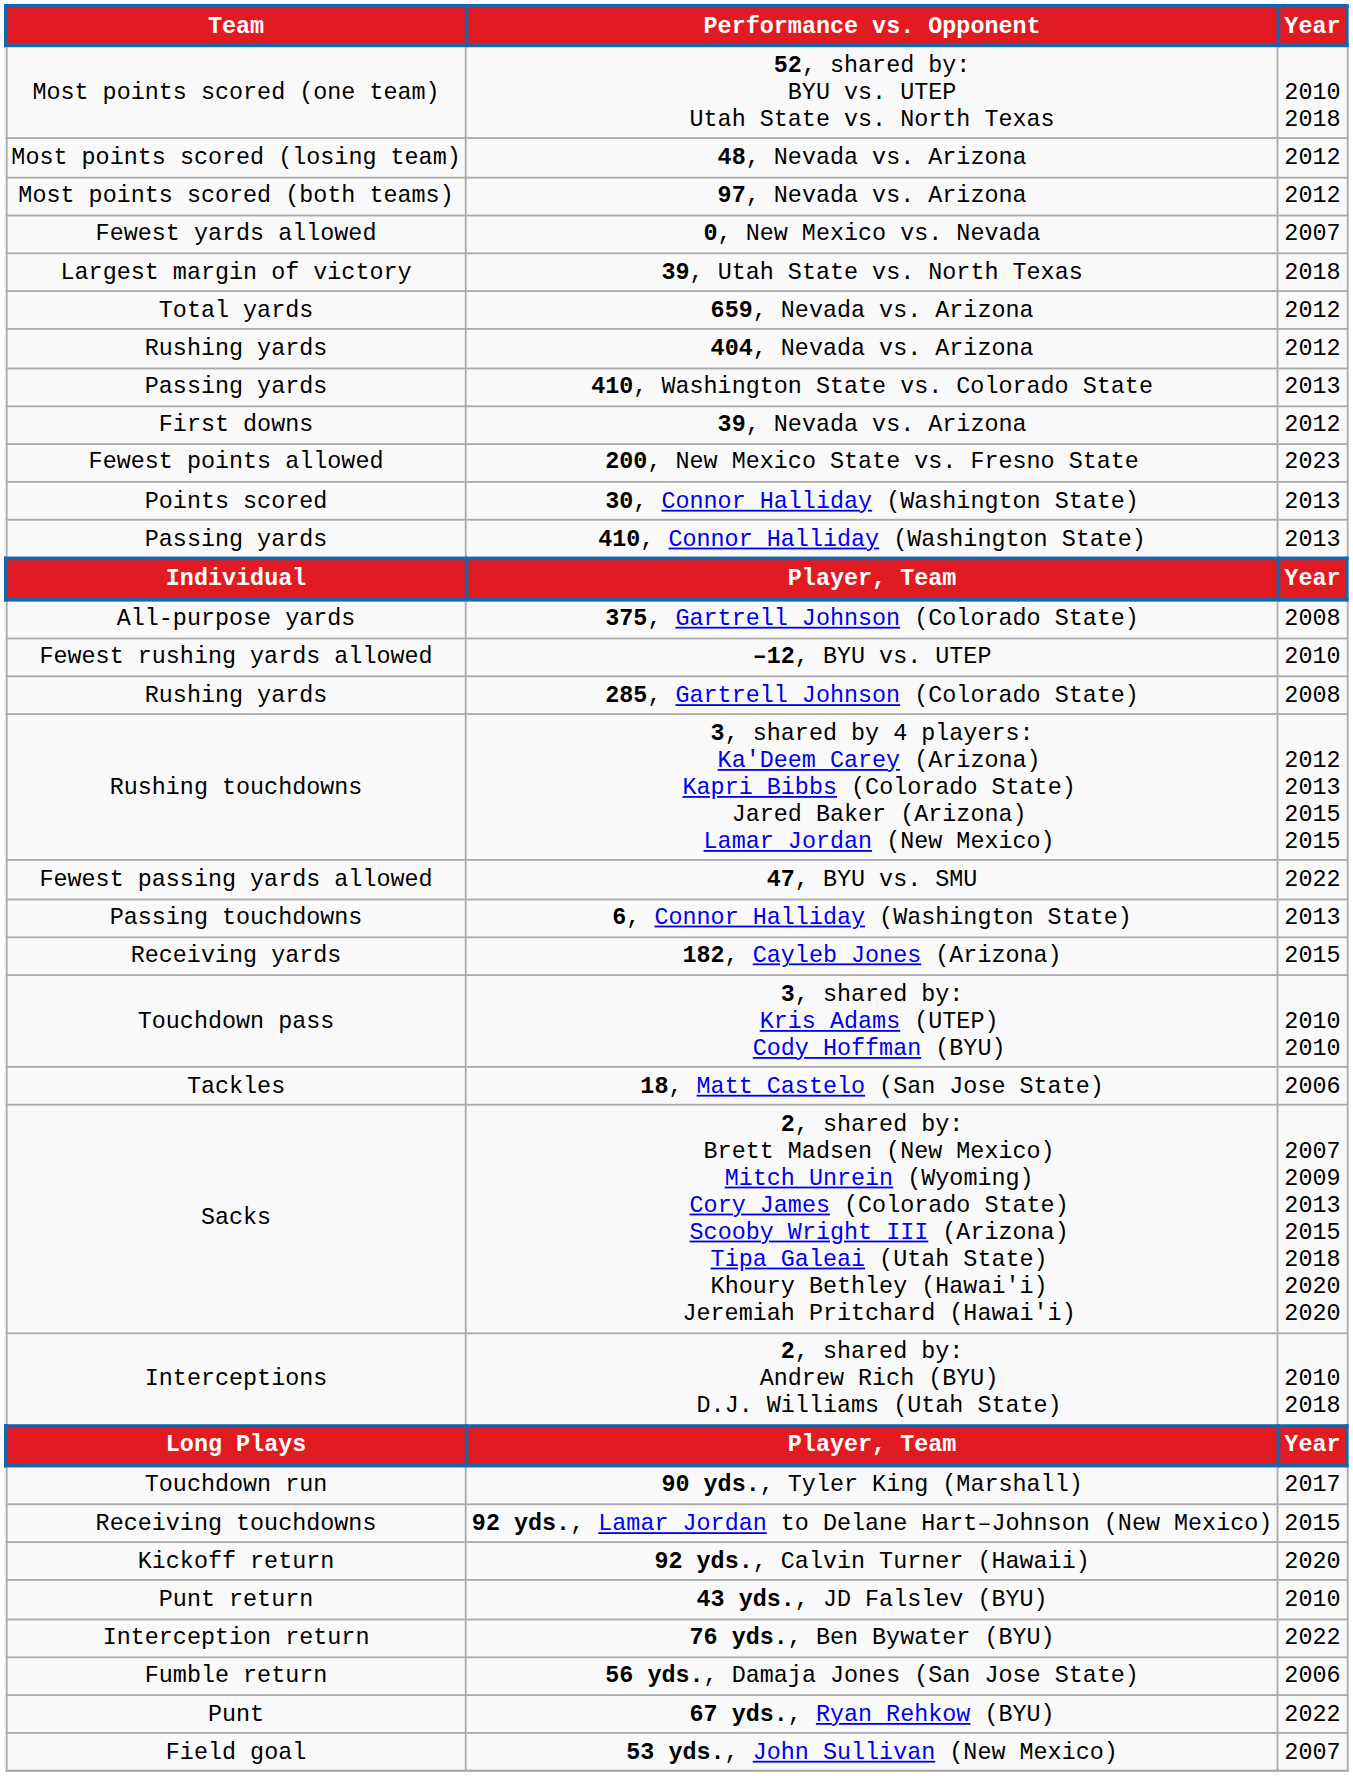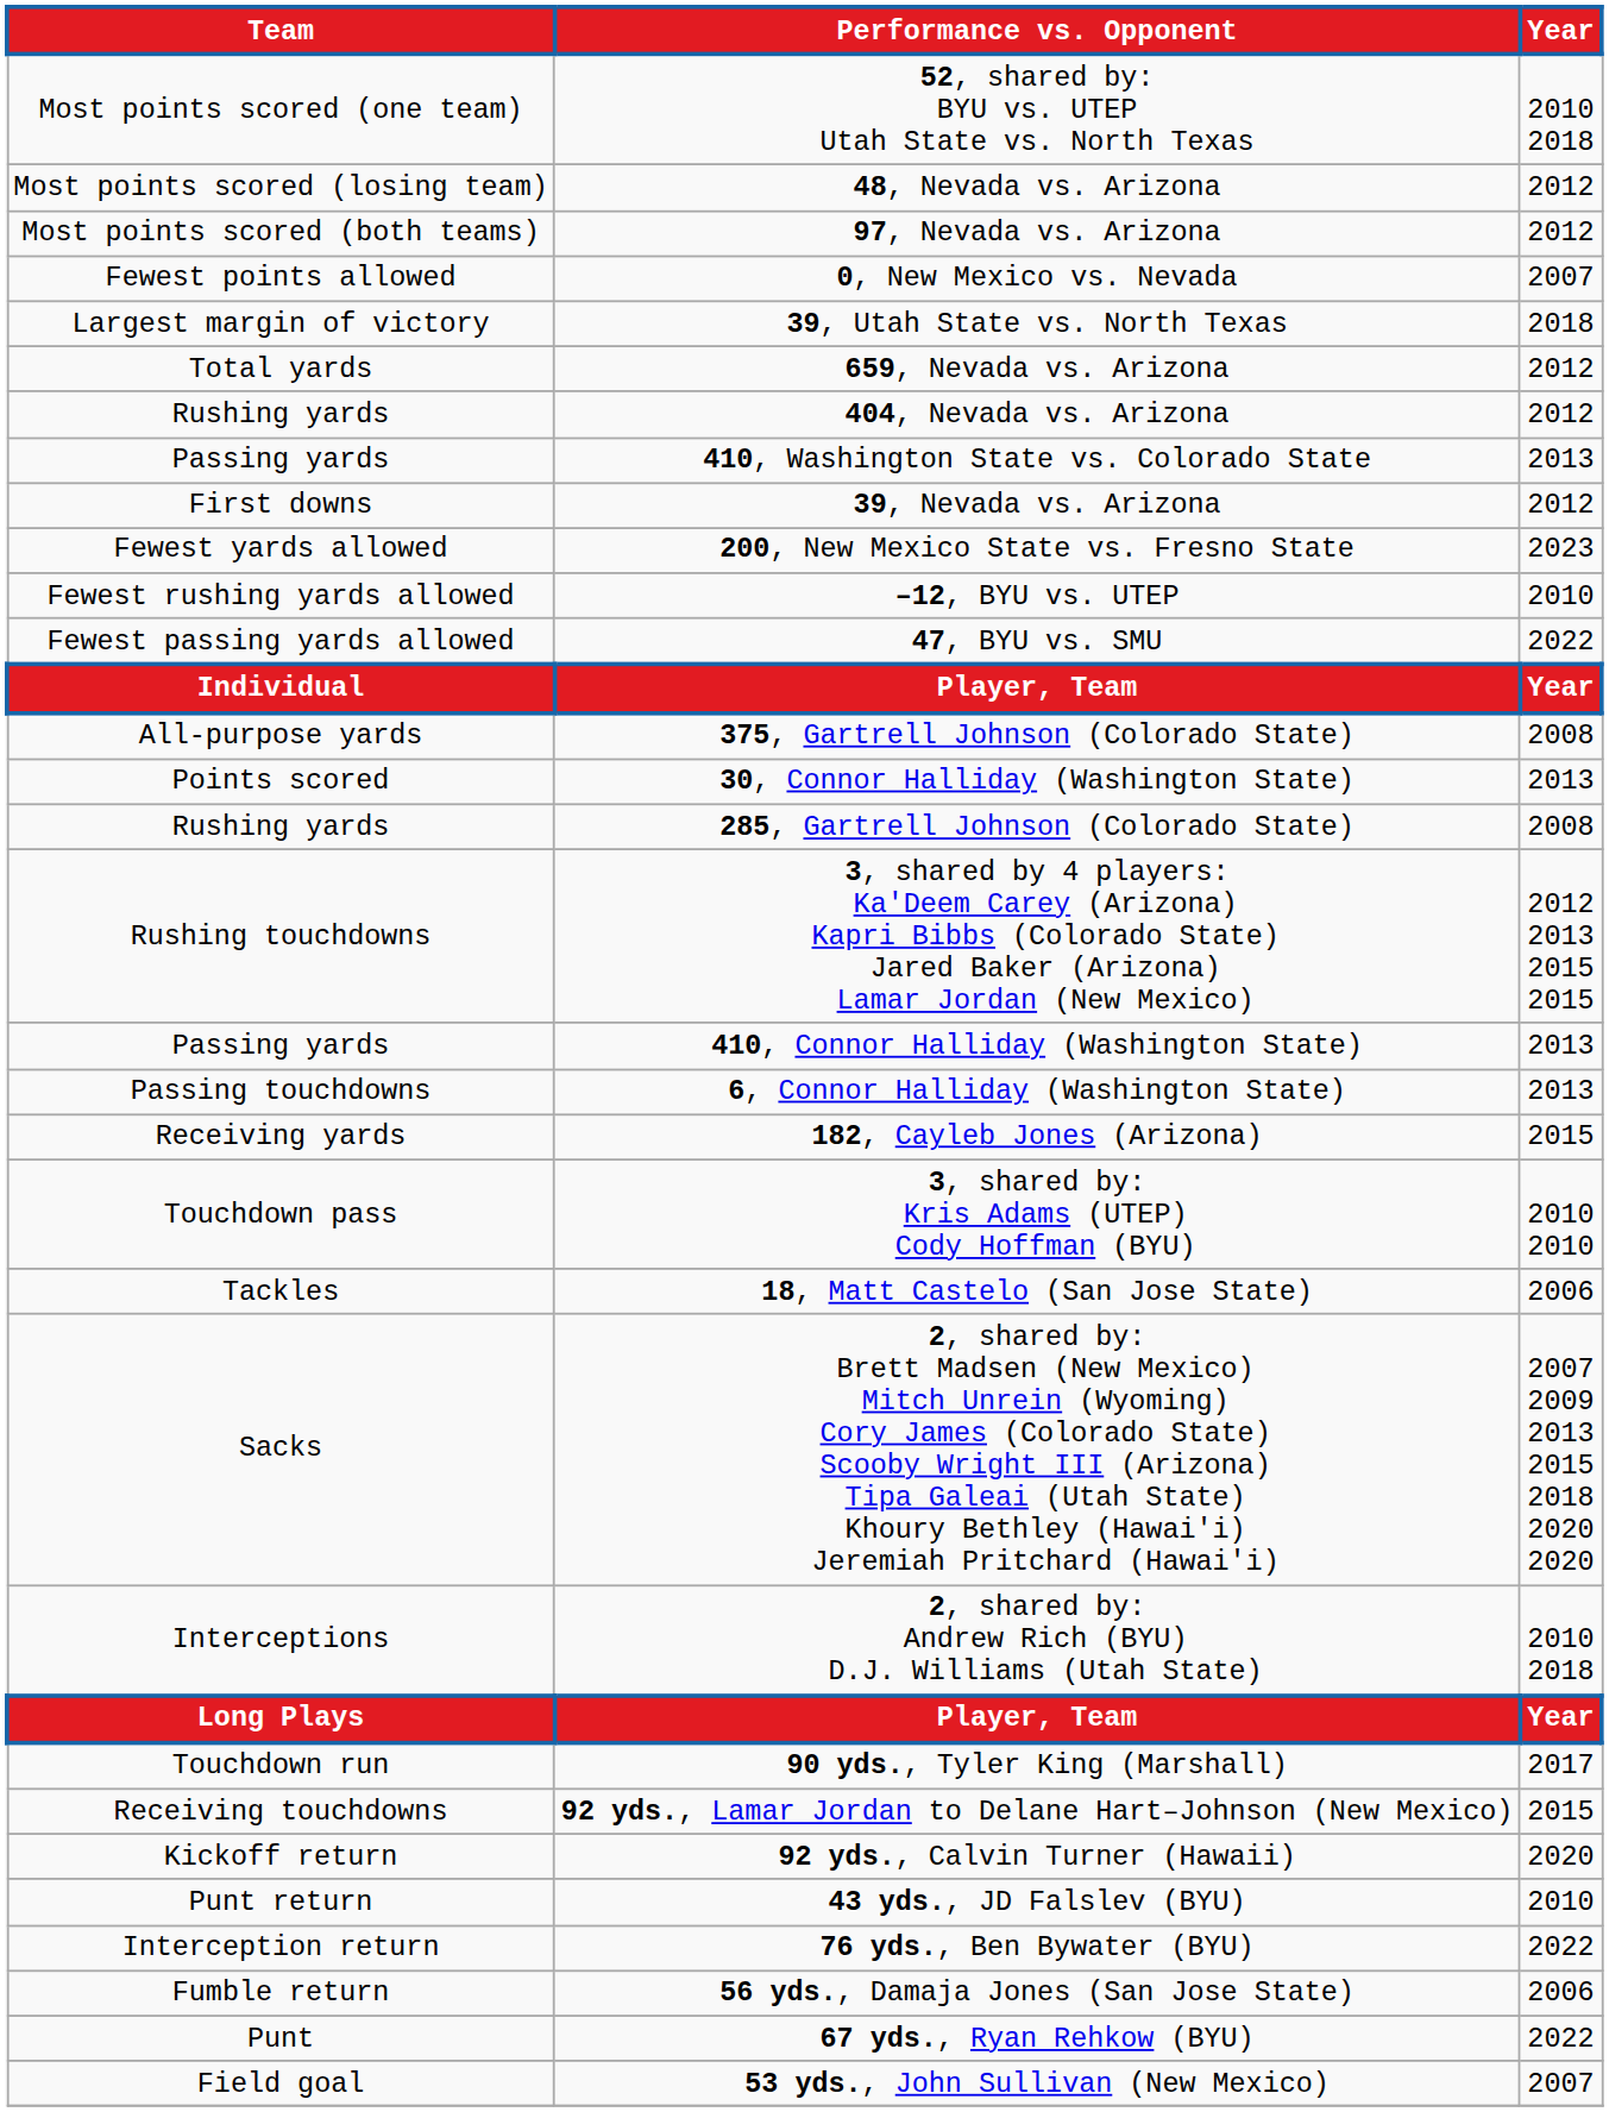0, New Mexico vs. Nevada | Team: Fewest yards allowed -> Fewest points allowed
200, New Mexico State vs. Fresno State | Team: Fewest points allowed -> Fewest yards allowed
rows swapped: –12, BYU vs. UTEP <-> 30, Connor Halliday (Washington State)
rows swapped: 47, BYU vs. SMU <-> 410, Connor Halliday (Washington State)
